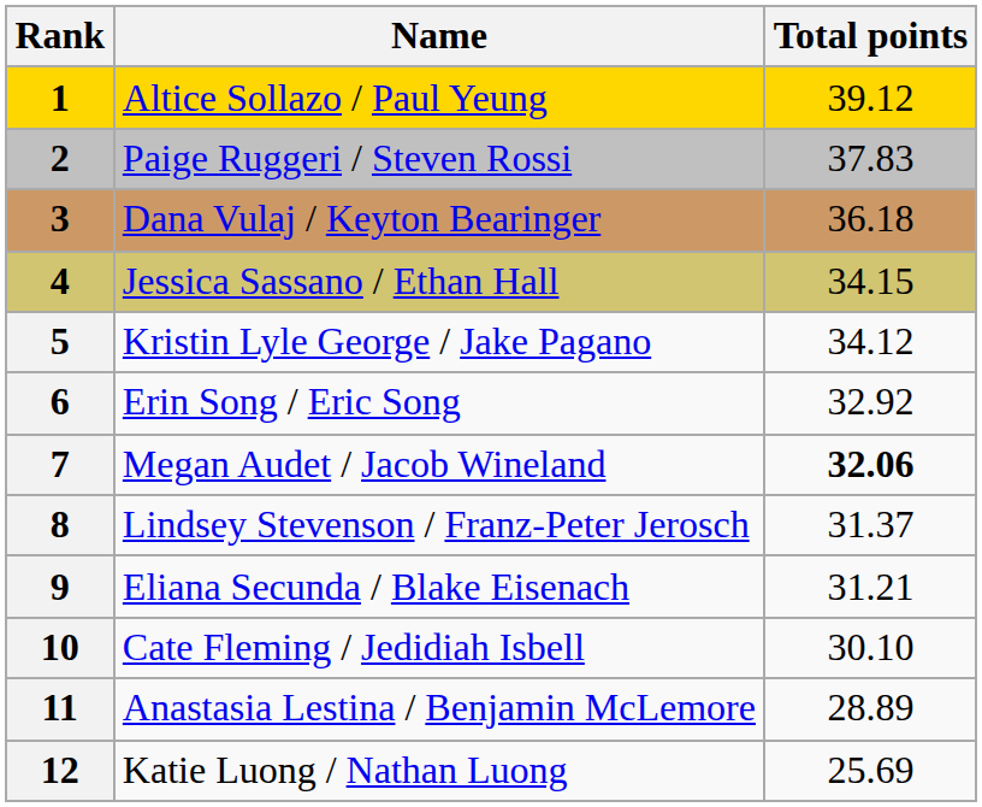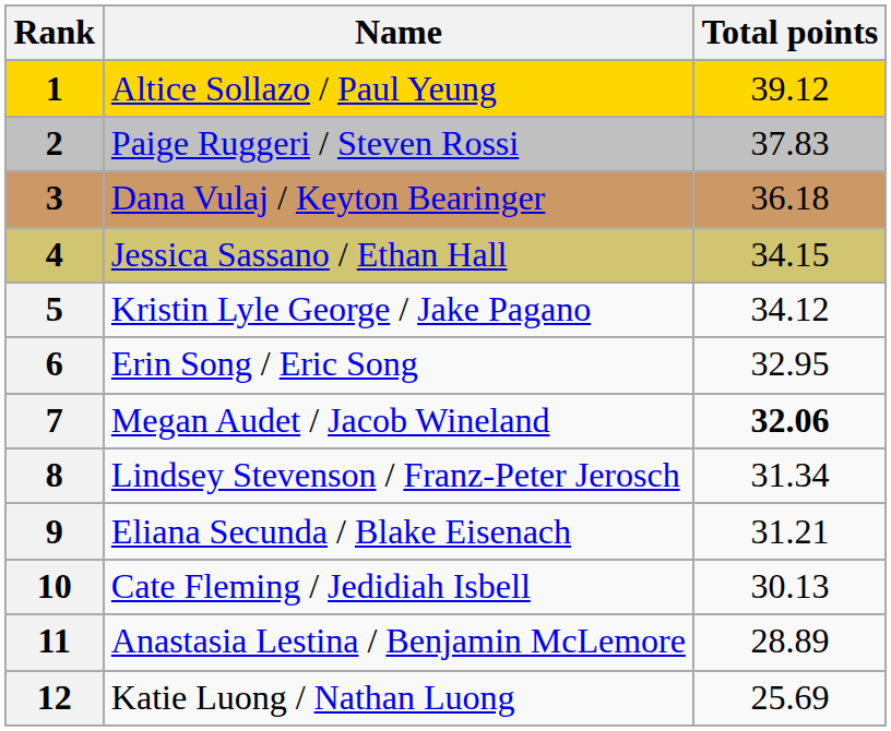Erin Song / Eric Song | Total points: 32.92 -> 32.95
Lindsey Stevenson / Franz-Peter Jerosch | Total points: 31.37 -> 31.34
Cate Fleming / Jedidiah Isbell | Total points: 30.10 -> 30.13
